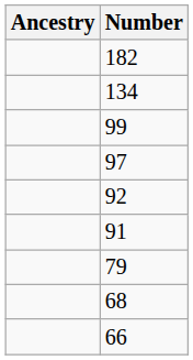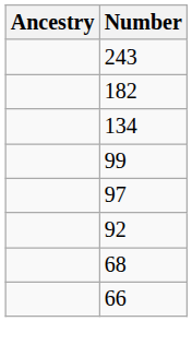+ row: 243
- row: 91
- row: 79
